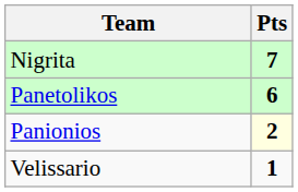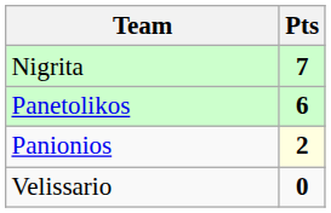Velissario | Pts: 1 -> 0
